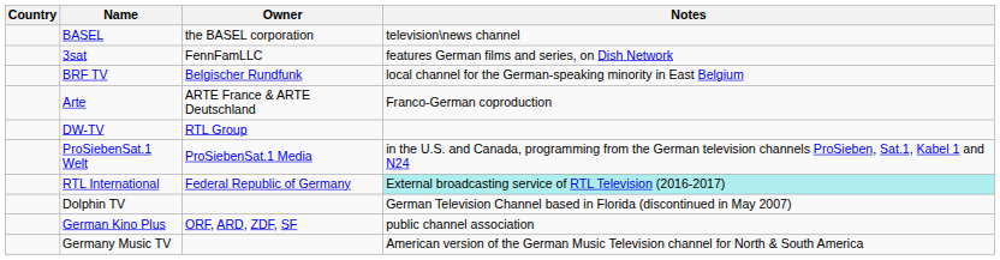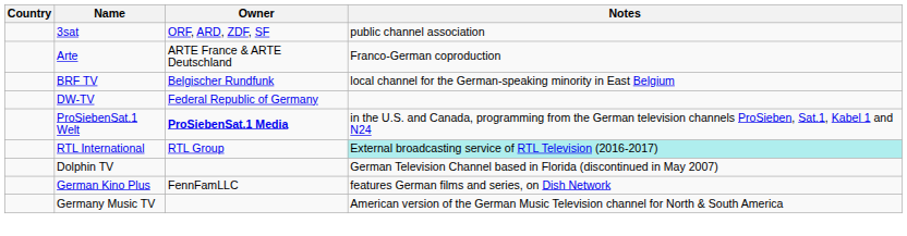- row: BASEL | the BASEL corporation | television\news channel
3sat | Owner: FennFamLLC -> ORF, ARD, ZDF, SF
3sat | Notes: features German films and series, on Dish Network -> public channel association
rows swapped: Arte <-> BRF TV
DW-TV | Owner: RTL Group -> Federal Republic of Germany
ProSiebenSat.1 Welt | Owner: normal -> bold
RTL International | Owner: Federal Republic of Germany -> RTL Group
German Kino Plus | Owner: ORF, ARD, ZDF, SF -> FennFamLLC
German Kino Plus | Notes: public channel association -> features German films and series, on Dish Network
